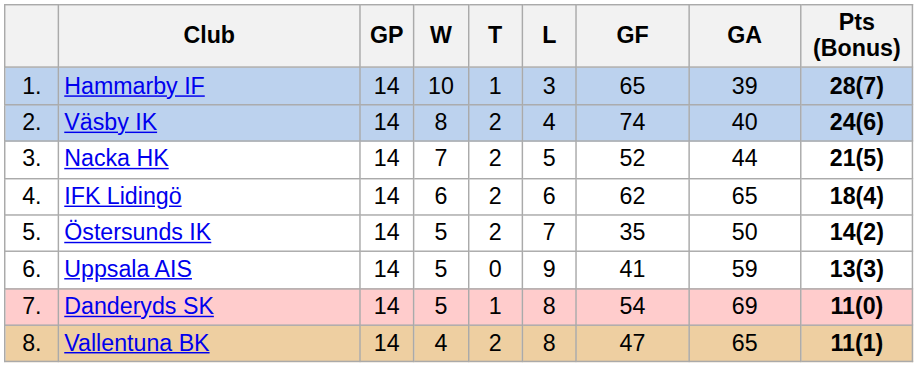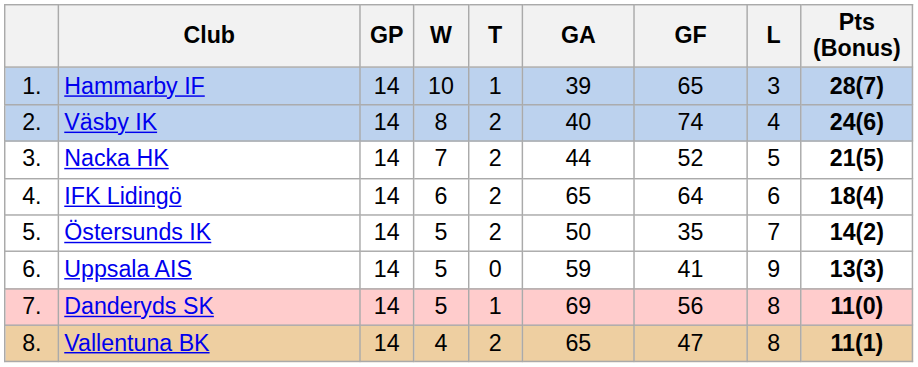columns swapped: L <-> GA
IFK Lidingö | GF: 62 -> 64
Danderyds SK | GF: 54 -> 56
